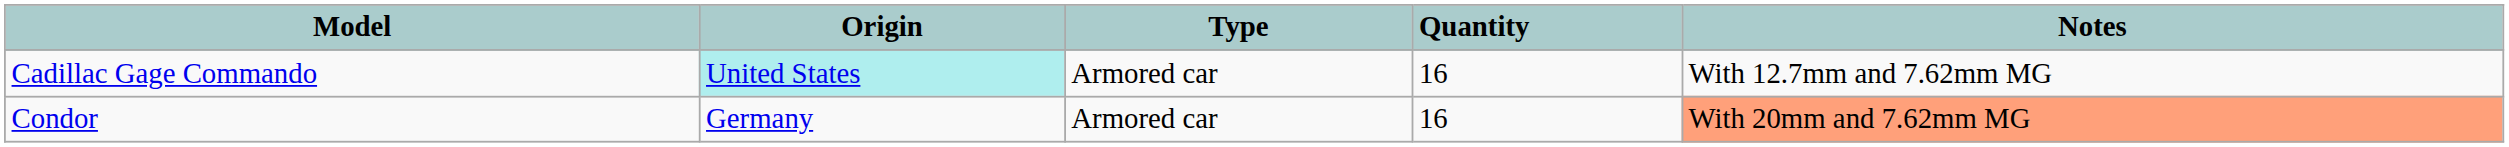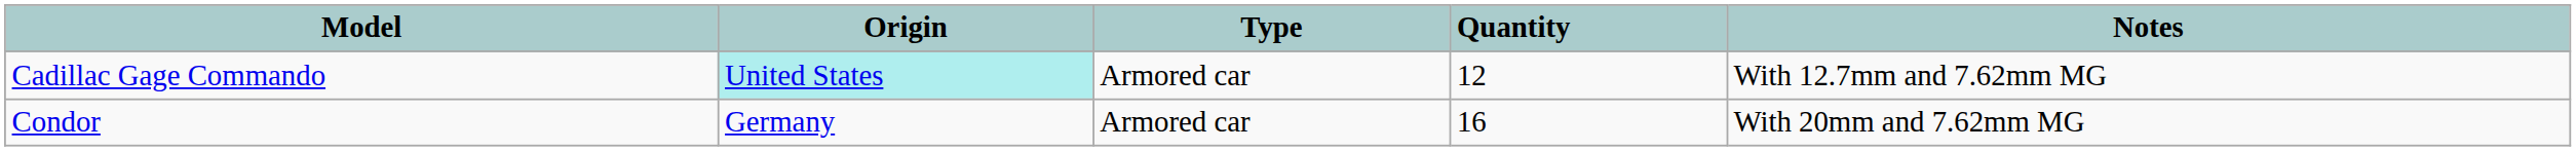Cadillac Gage Commando | Quantity: 16 -> 12
Condor | Notes: lightsalmon background -> no background
